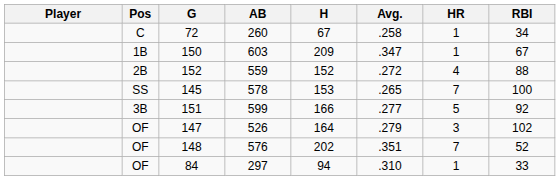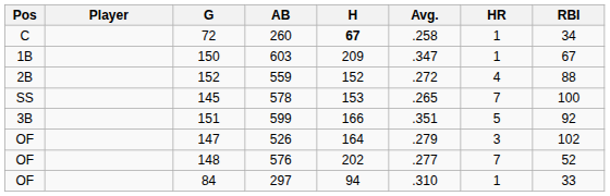columns swapped: Pos <-> Player
72 | H: normal -> bold
151 | Avg.: .277 -> .351
148 | Avg.: .351 -> .277
